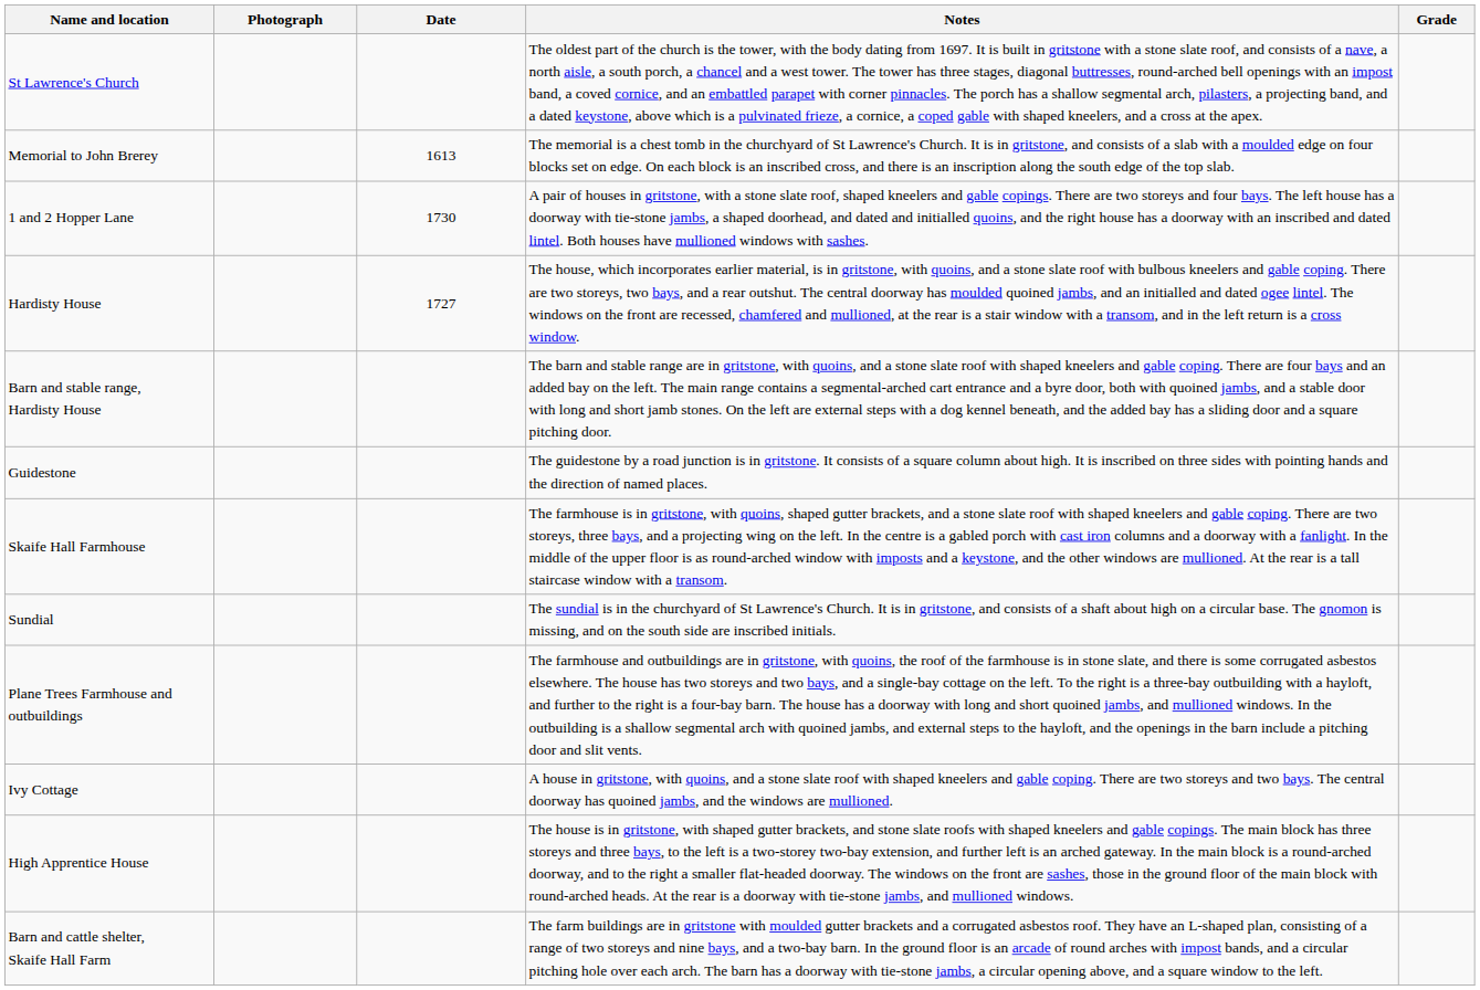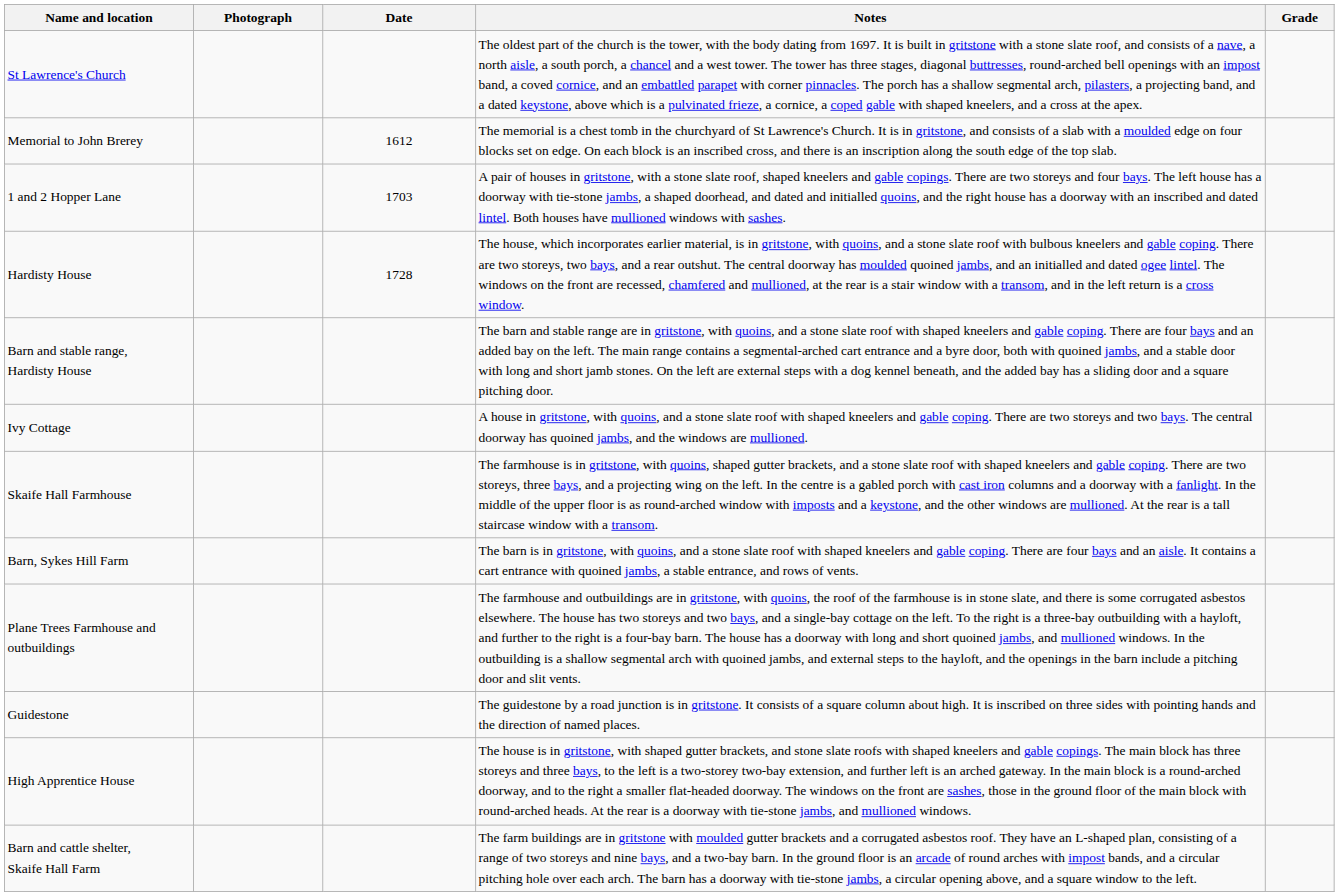Memorial to John Brerey | Date: 1613 -> 1612
1 and 2 Hopper Lane | Date: 1730 -> 1703
Hardisty House | Date: 1727 -> 1728
rows swapped: Ivy Cottage <-> Guidestone
+ row: Barn, Sykes Hill Farm | The barn is in gritstone, with quoins, and a stone slate roof with shaped kneelers and gable coping. There are four bays and an aisle. It contains a cart entrance with quoined jambs, a stable entrance, and rows of vents.
- row: Sundial | The sundial is in the churchyard of St Lawrence's Church. It is in gritstone, and consists of a shaft about high on a circular base. The gnomon is missing, and on the south side are inscribed initials.
